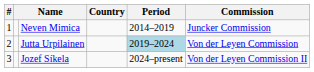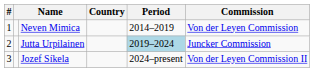Neven Mimica | Commission: Juncker Commission -> Von der Leyen Commission
Jutta Urpilainen | Commission: Von der Leyen Commission -> Juncker Commission
